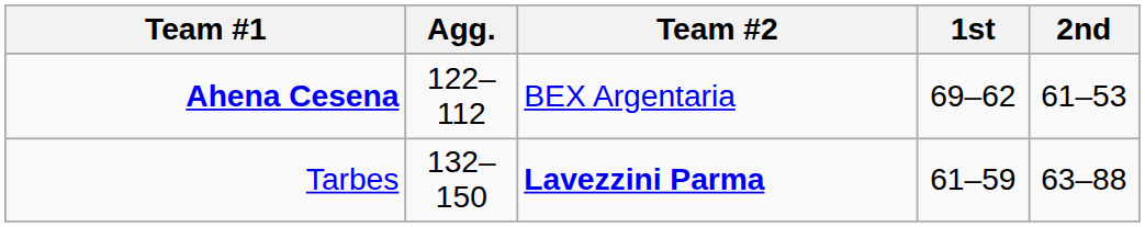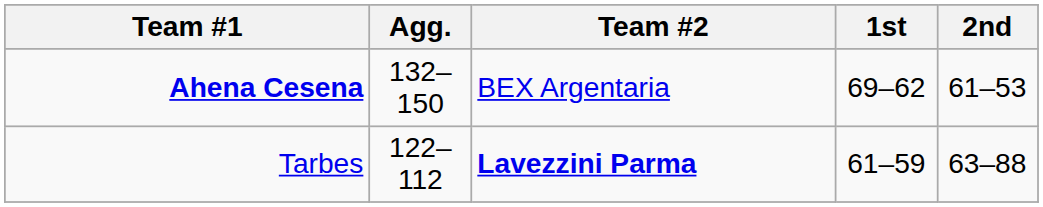Ahena Cesena | Agg.: 122–112 -> 132–150
Tarbes | Agg.: 132–150 -> 122–112
